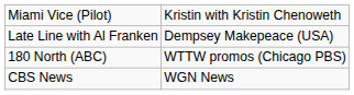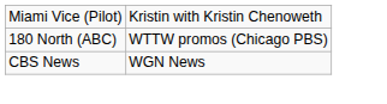- row: Late Line with Al Franken | Dempsey Makepeace (USA)
